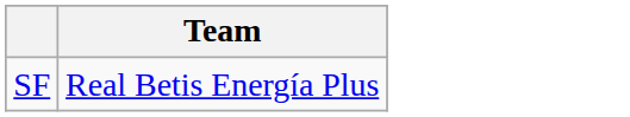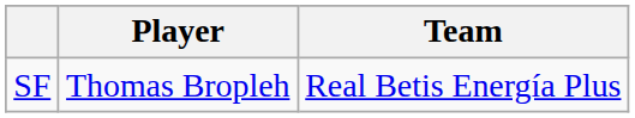+ column: Player | Thomas Bropleh
